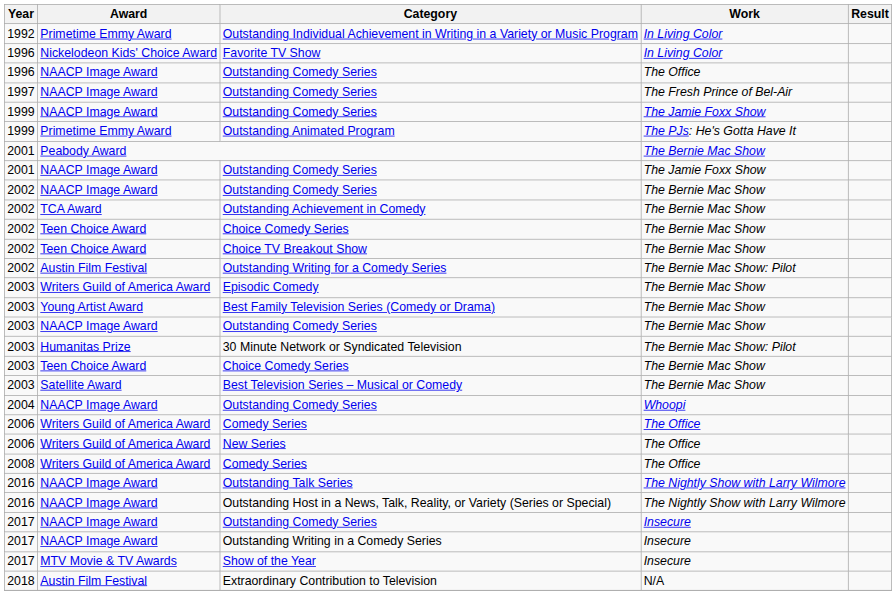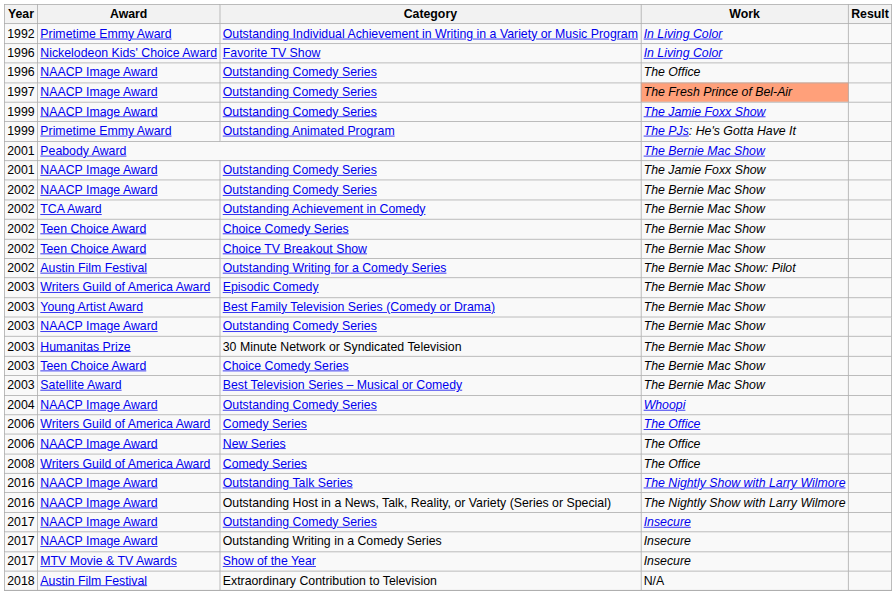1997 / Outstanding Comedy Series | Work: no background -> lightsalmon background
30 Minute Network or Syndicated Television | Work: The Bernie Mac Show: Pilot -> The Bernie Mac Show
New Series | Award: Writers Guild of America Award -> NAACP Image Award
